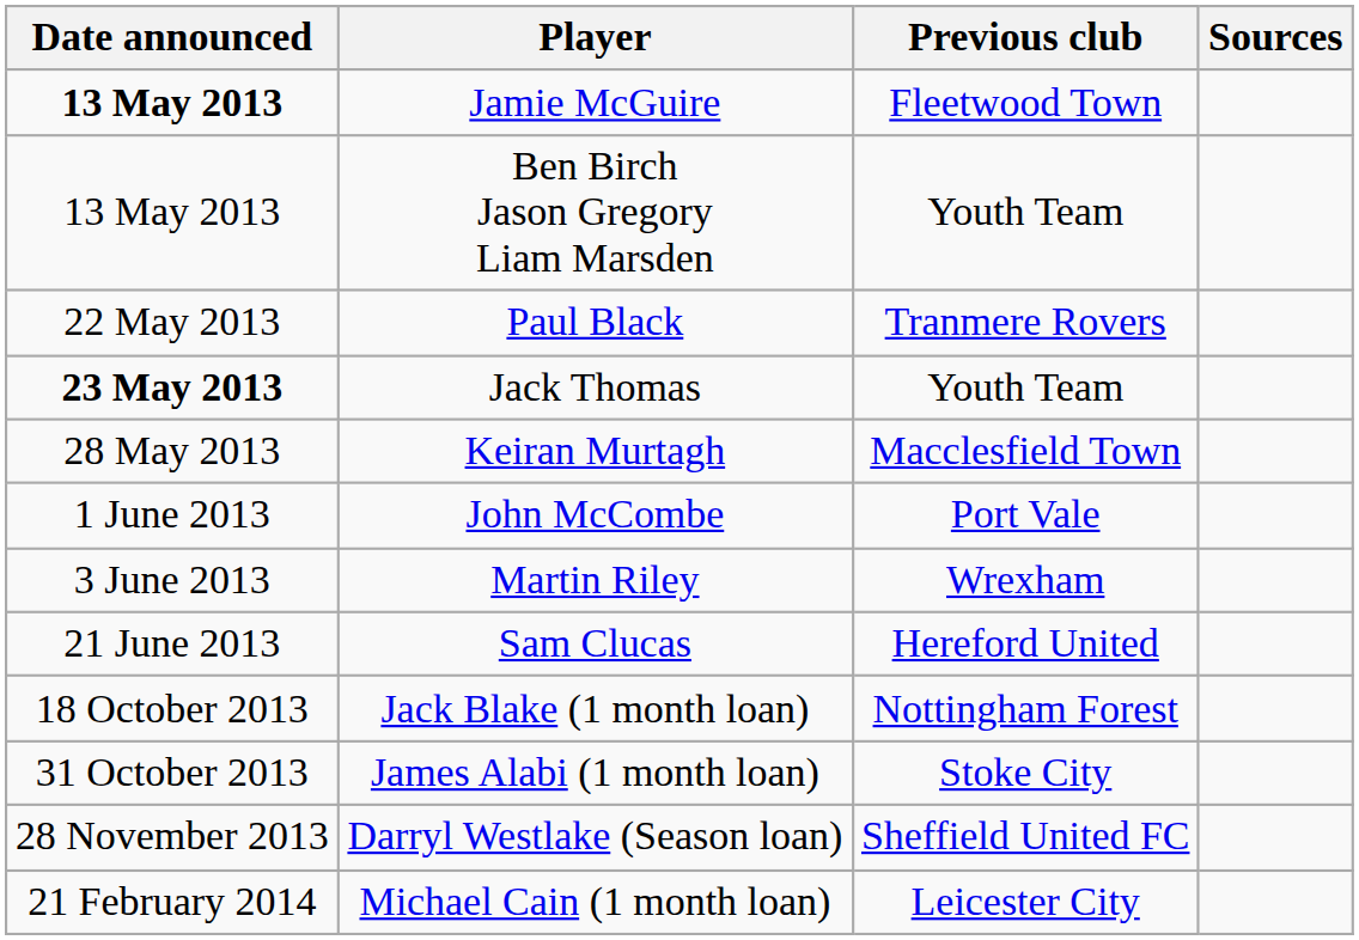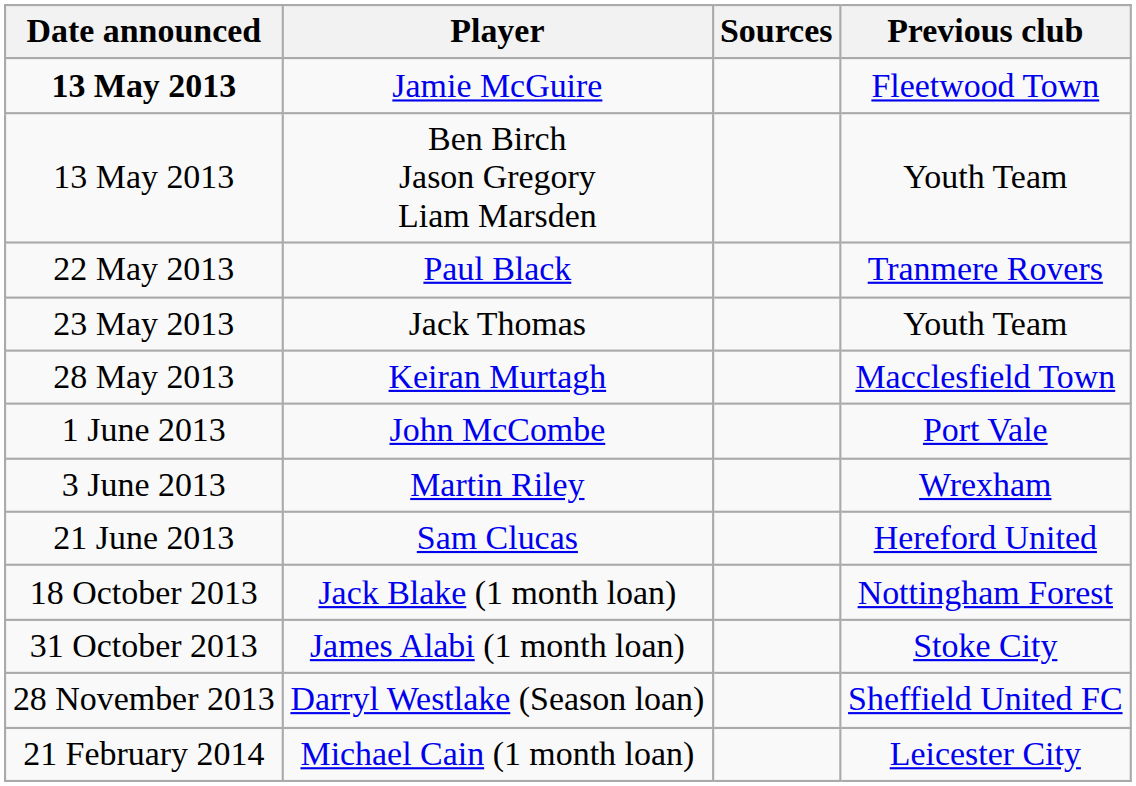columns swapped: Previous club <-> Sources
Jack Thomas | Date announced: bold -> normal
